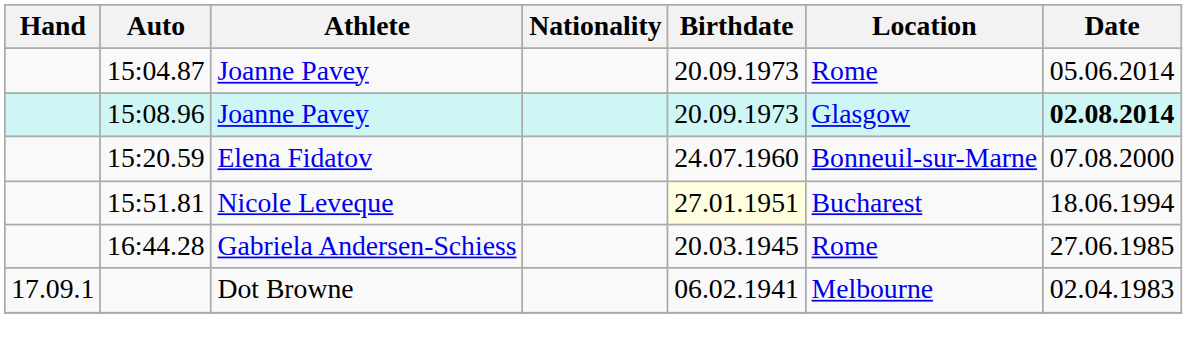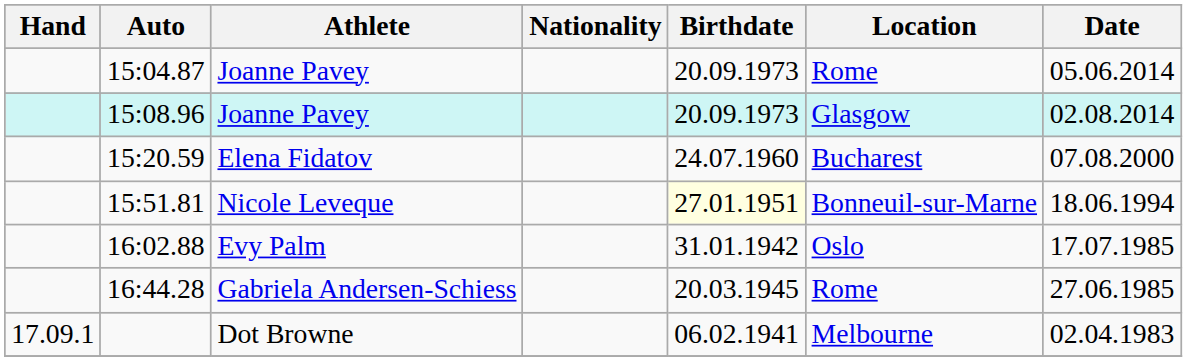15:08.96 | Date: bold -> normal
15:20.59 | Location: Bonneuil-sur-Marne -> Bucharest
15:51.81 | Location: Bucharest -> Bonneuil-sur-Marne
+ row: 16:02.88 | Evy Palm | 31.01.1942 | Oslo | 17.07.1985
